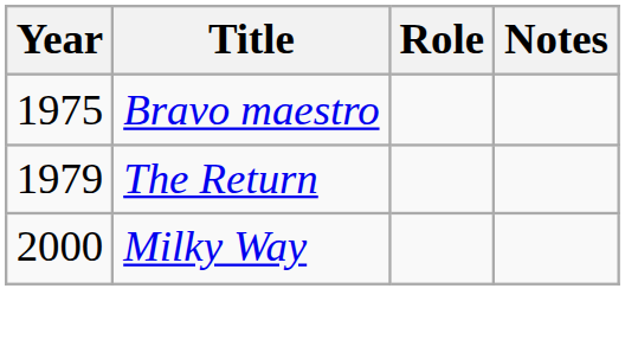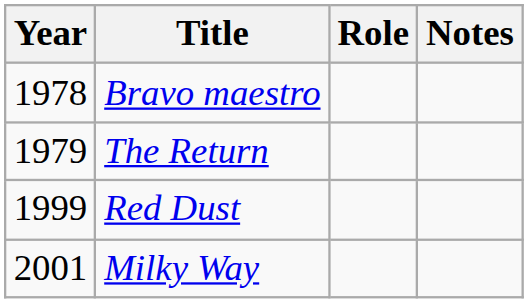Bravo maestro | Year: 1975 -> 1978
+ row: 1999 | Red Dust
Milky Way | Year: 2000 -> 2001
